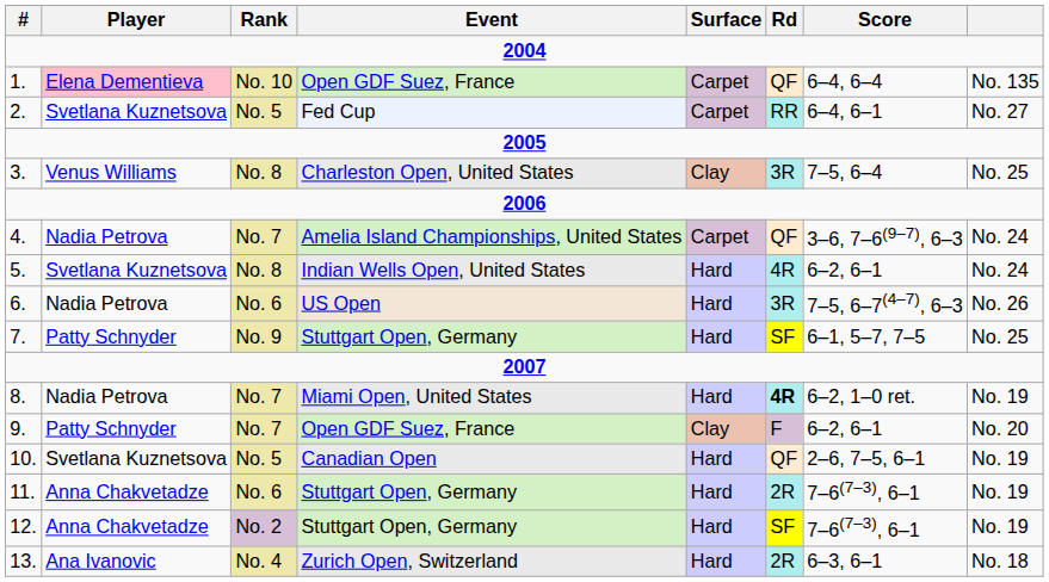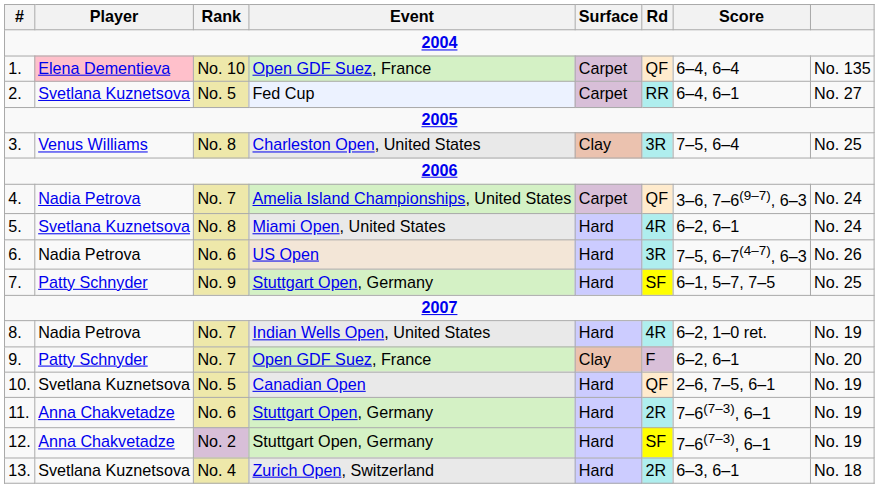5. | Event: Indian Wells Open, United States -> Miami Open, United States
8. | Event: Miami Open, United States -> Indian Wells Open, United States
8. | Rd: bold -> normal
13. | Player: Ana Ivanovic -> Svetlana Kuznetsova
